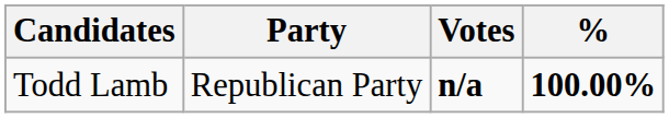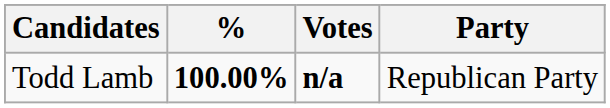columns swapped: Party <-> %
